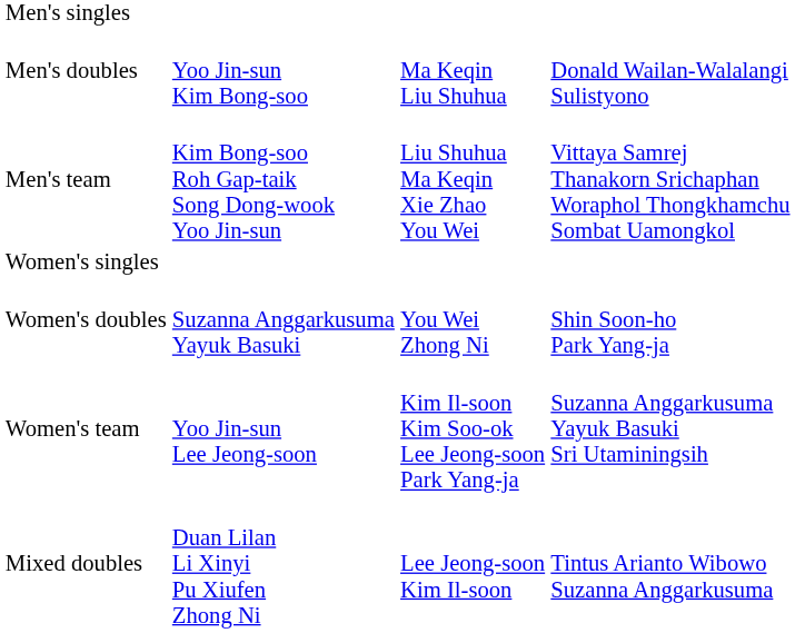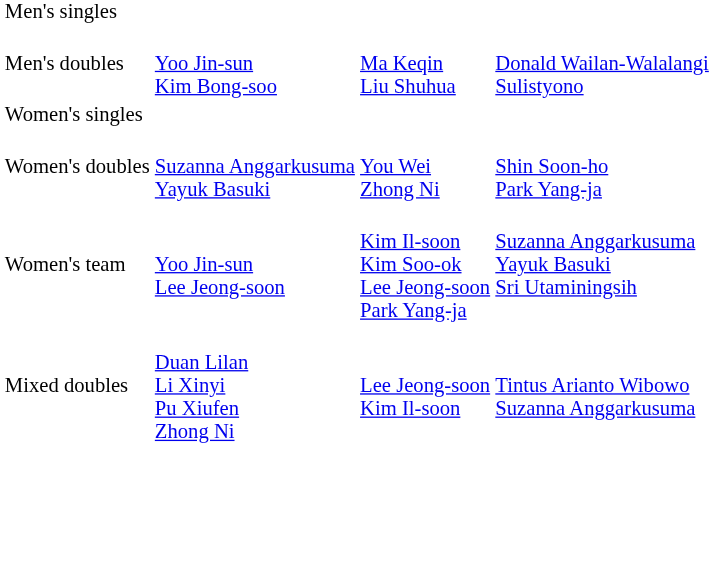- row: Men's team | Kim Bong-soo Roh Gap-taik Song Dong-wook Yoo Jin-sun | Liu Shuhua Ma Keqin Xie Zhao You Wei | Vittaya Samrej Thanakorn Srichaphan Woraphol Thongkhamchu Sombat Uamongkol
